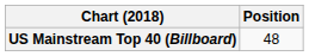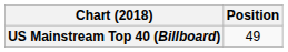US Mainstream Top 40 (Billboard) | Position: 48 -> 49
